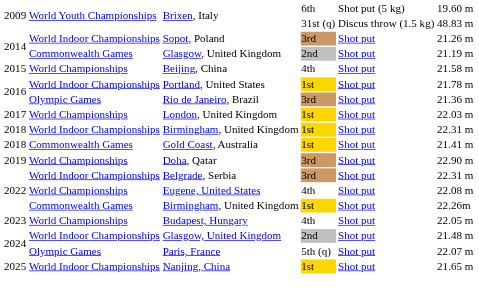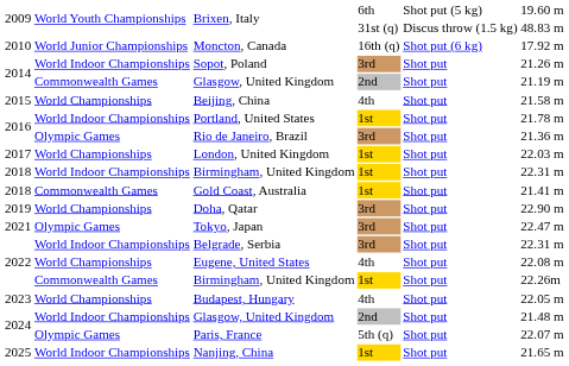+ row: 2010 | World Junior Championships | Moncton, Canada | 16th (q) | Shot put (6 kg) | 17.92 m
+ row: 2021 | Olympic Games | Tokyo, Japan | 3rd | Shot put | 22.47 m
